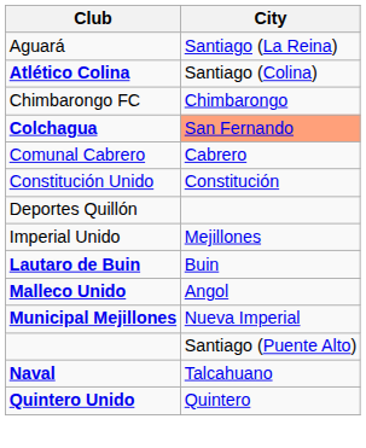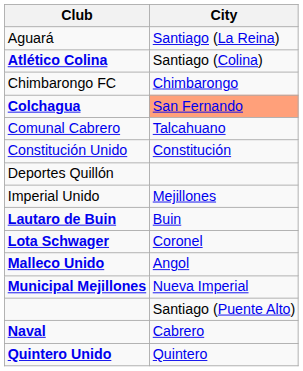Comunal Cabrero | City: Cabrero -> Talcahuano
+ row: Lota Schwager | Coronel
Naval | City: Talcahuano -> Cabrero
